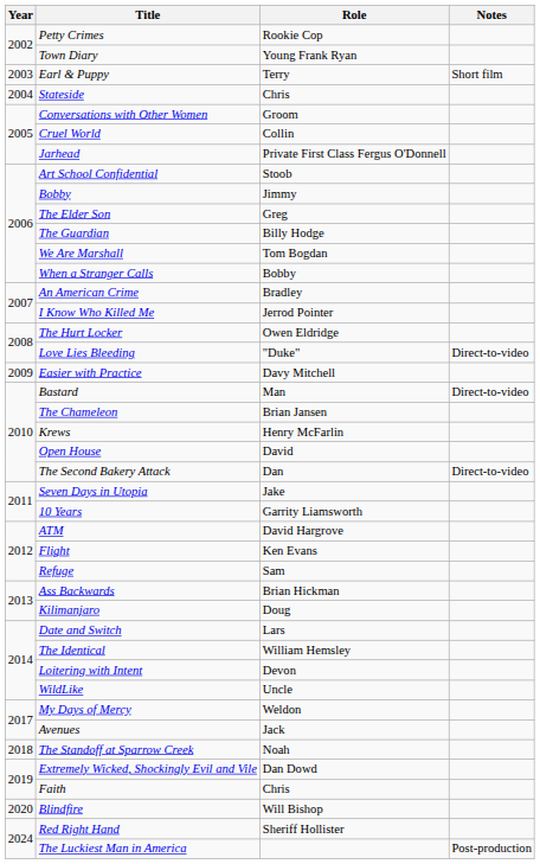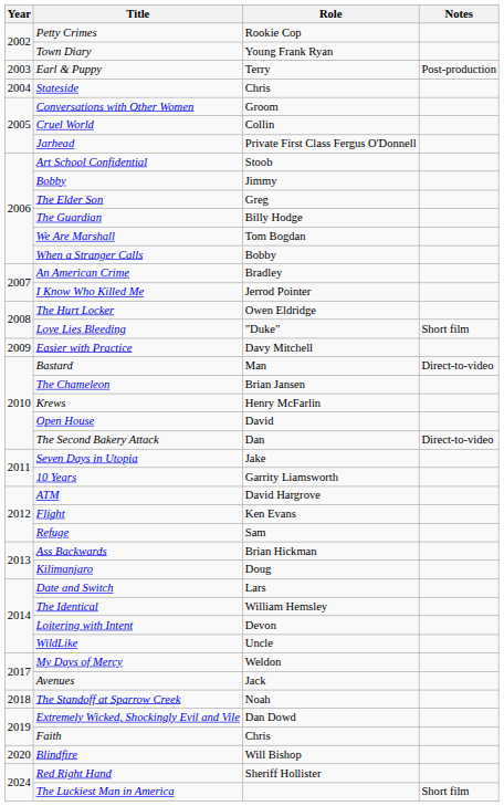Earl & Puppy | Notes: Short film -> Post-production
Love Lies Bleeding | Notes: Direct-to-video -> Short film
The Luckiest Man in America | Notes: Post-production -> Short film
